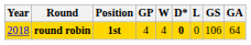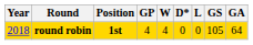round robin | D*: bold -> normal
round robin | GS: 106 -> 105
